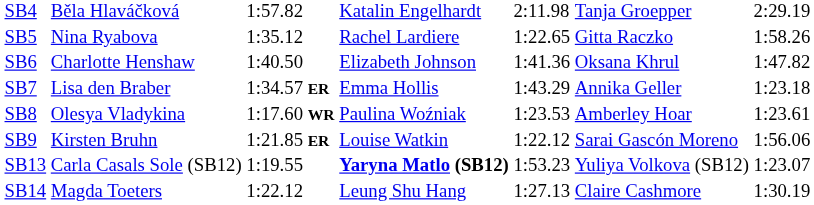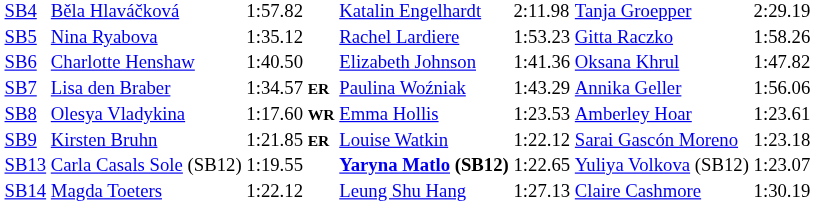SB5 | column 5: 1:22.65 -> 1:53.23
SB7 | column 4: Emma Hollis -> Paulina Woźniak
SB7 | column 7: 1:23.18 -> 1:56.06
SB8 | column 4: Paulina Woźniak -> Emma Hollis
SB9 | column 7: 1:56.06 -> 1:23.18
SB13 | column 5: 1:53.23 -> 1:22.65
